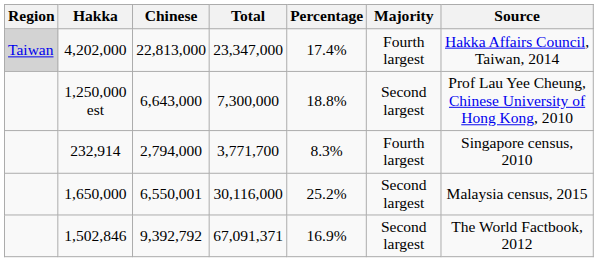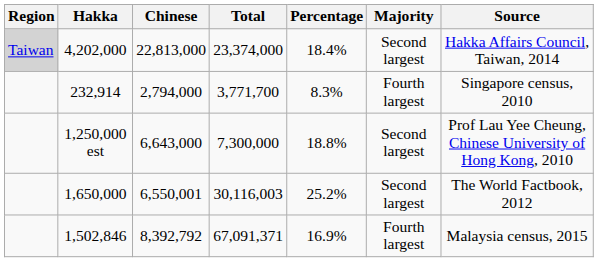4,202,000 | Total: 23,347,000 -> 23,374,000
4,202,000 | Percentage: 17.4% -> 18.4%
4,202,000 | Majority: Fourth largest -> Second largest
rows swapped: 1,250,000 est <-> 232,914
1,650,000 | Total: 30,116,000 -> 30,116,003
1,650,000 | Source: Malaysia census, 2015 -> The World Factbook, 2012
1,502,846 | Chinese: 9,392,792 -> 8,392,792
1,502,846 | Majority: Second largest -> Fourth largest
1,502,846 | Source: The World Factbook, 2012 -> Malaysia census, 2015
